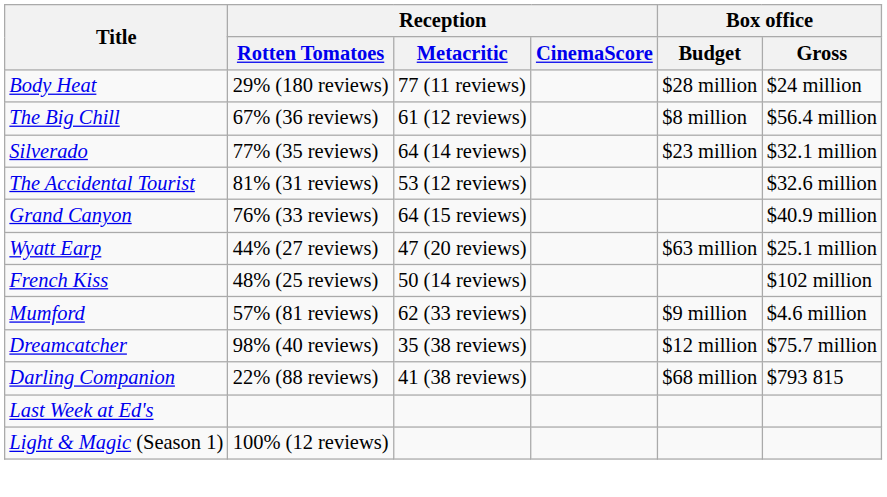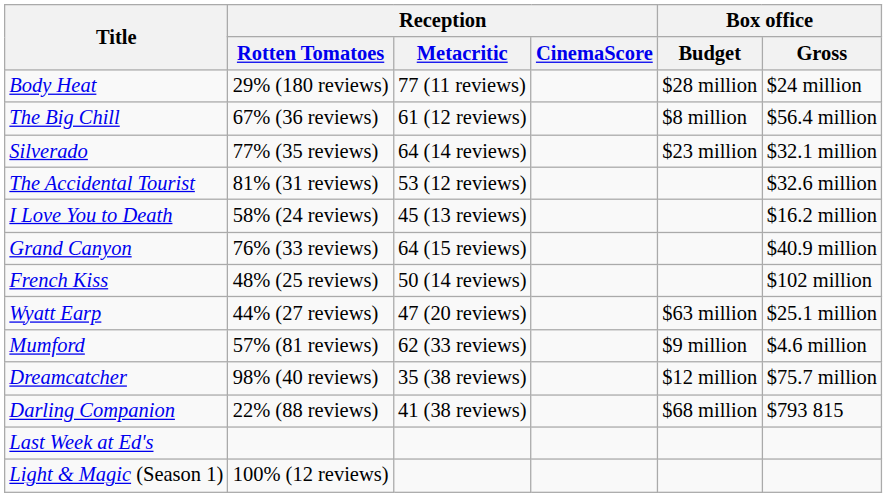+ row: I Love You to Death | 58% (24 reviews) | 45 (13 reviews) | $16.2 million
rows swapped: Wyatt Earp <-> French Kiss
